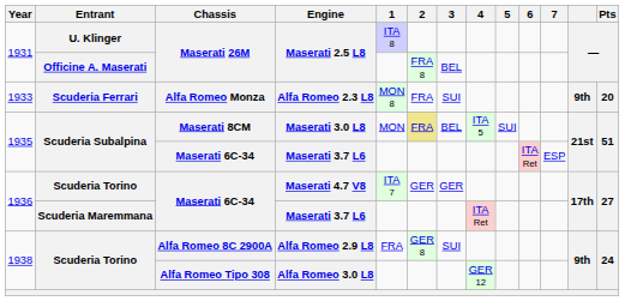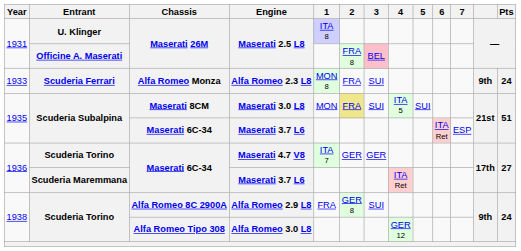Officine A. Maserati / Maserati 2.5 L8 | 3: no background -> pink background
Alfa Romeo 2.3 L8 | Pts: 20 -> 24
Maserati 3.0 L8 | 3: BEL -> SUI
